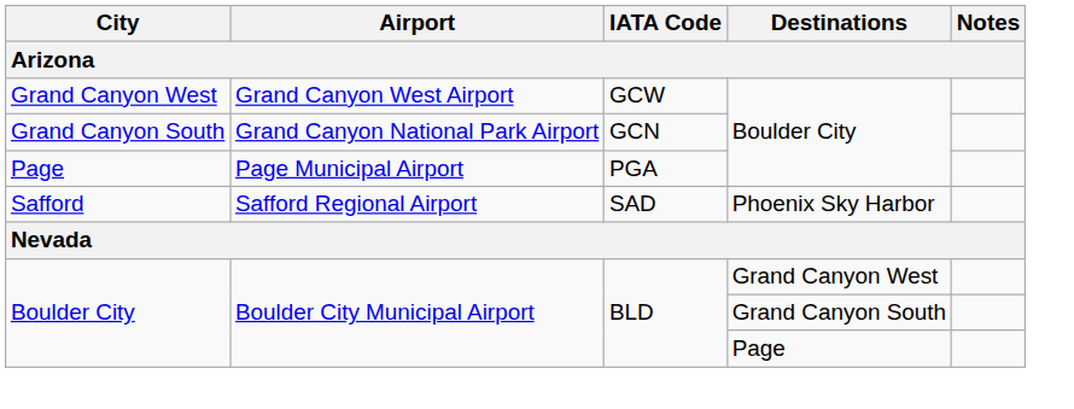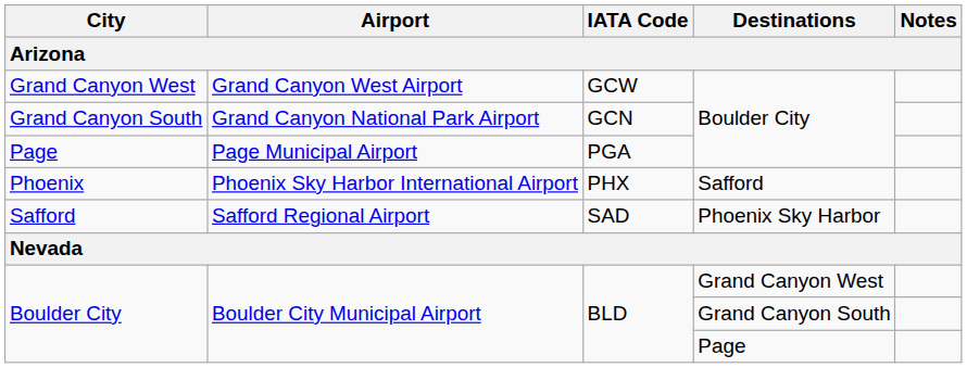+ row: Phoenix | Phoenix Sky Harbor International Airport | PHX | Safford
